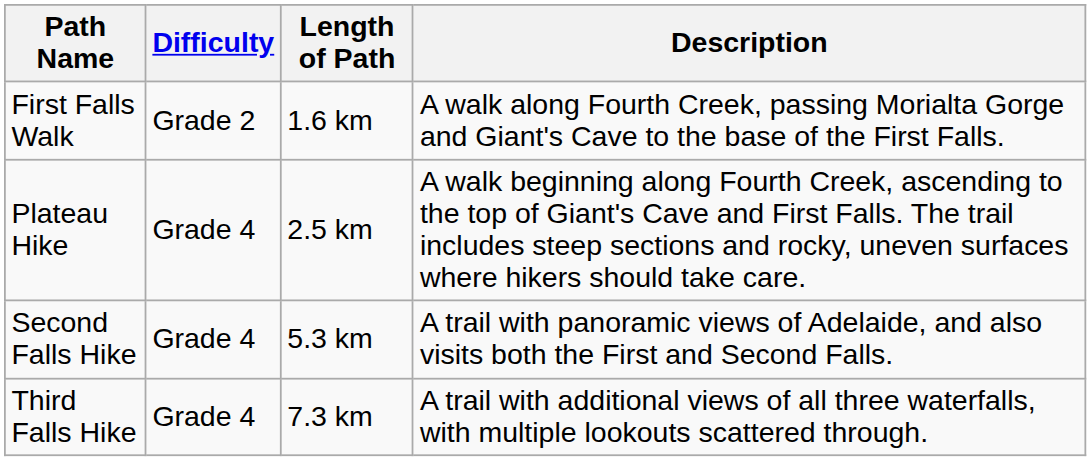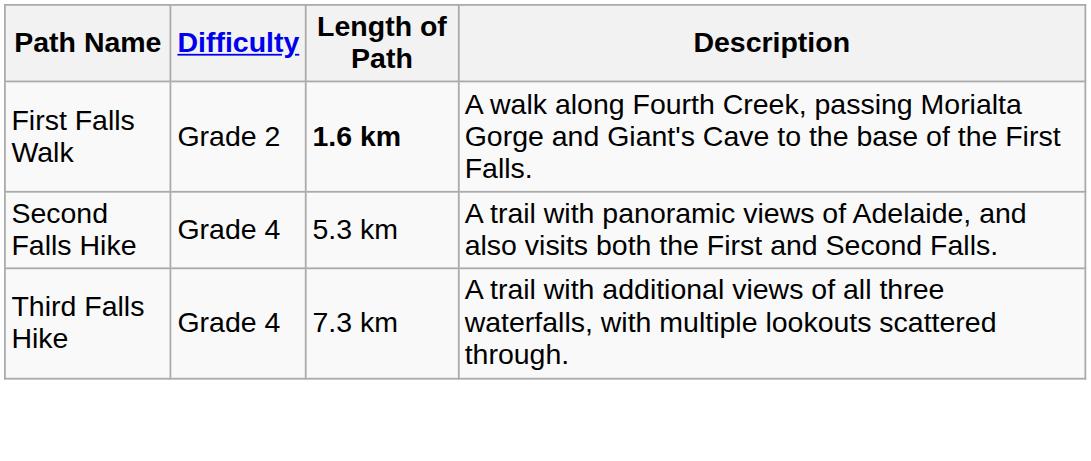First Falls Walk | Length of Path: normal -> bold
- row: Plateau Hike | Grade 4 | 2.5 km | A walk beginning along Fourth Creek, ascending to the top of Giant's Cave and First Falls. The trail includes steep sections and rocky, uneven surfaces where hikers should take care.
